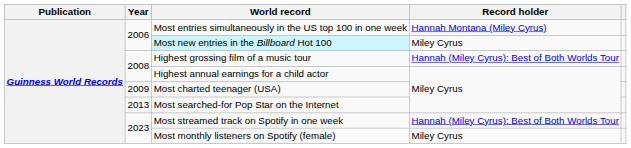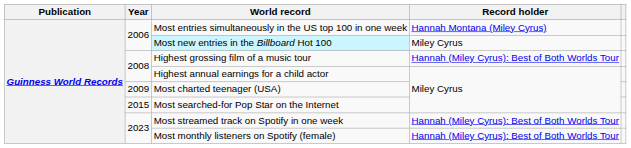Most searched-for Pop Star on the Internet | Year: 2013 -> 2015
Most monthly listeners on Spotify (female) | Record holder: Miley Cyrus -> Hannah (Miley Cyrus): Best of Both Worlds Tour
